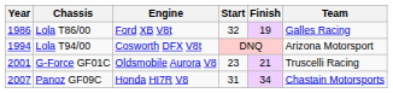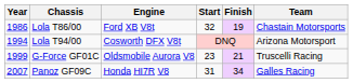Lola T86/00 | Team: Galles Racing -> Chastain Motorsports
G-Force GF01C | Year: 2001 -> 1999
Panoz GF09C | Team: Chastain Motorsports -> Galles Racing
